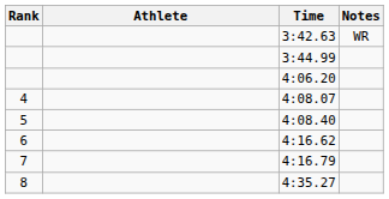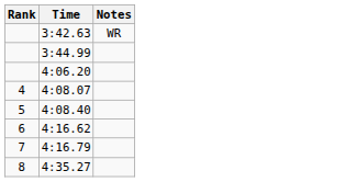- column: Athlete
